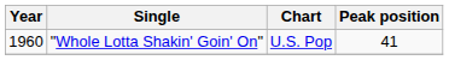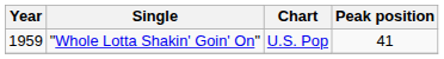"Whole Lotta Shakin' Goin' On" | Year: 1960 -> 1959
